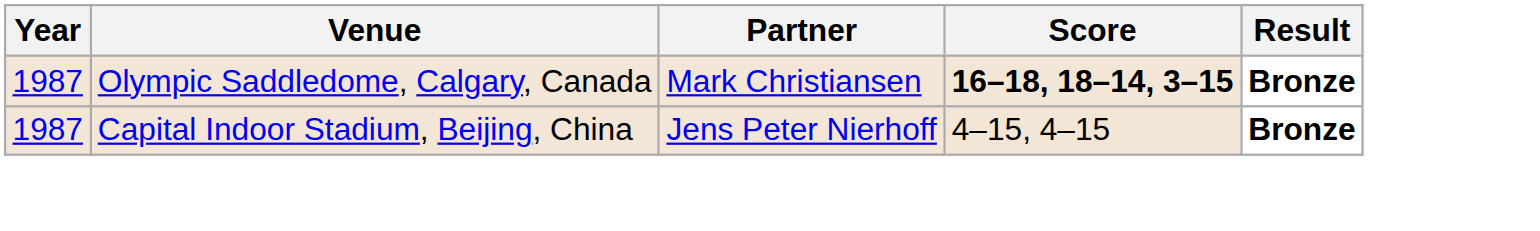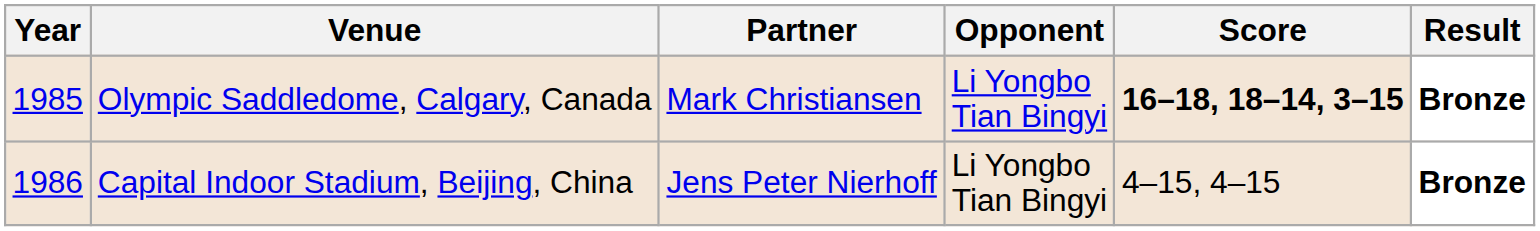+ column: Opponent | Li Yongbo Tian Bingyi | Li Yongbo Tian Bingyi
Olympic Saddledome, Calgary, Canada | Year: 1987 -> 1985
Capital Indoor Stadium, Beijing, China | Year: 1987 -> 1986
